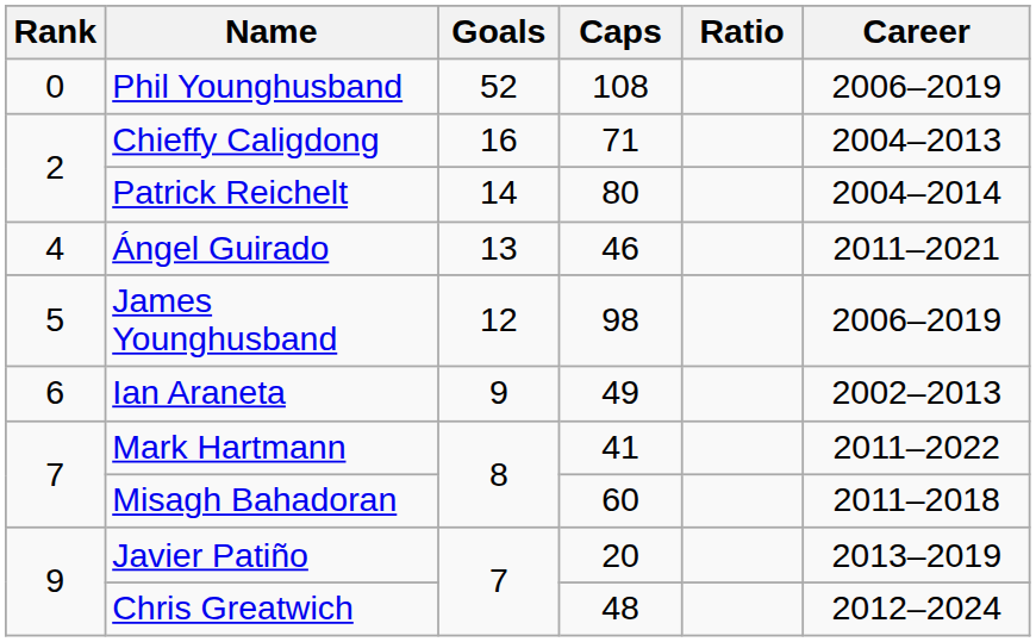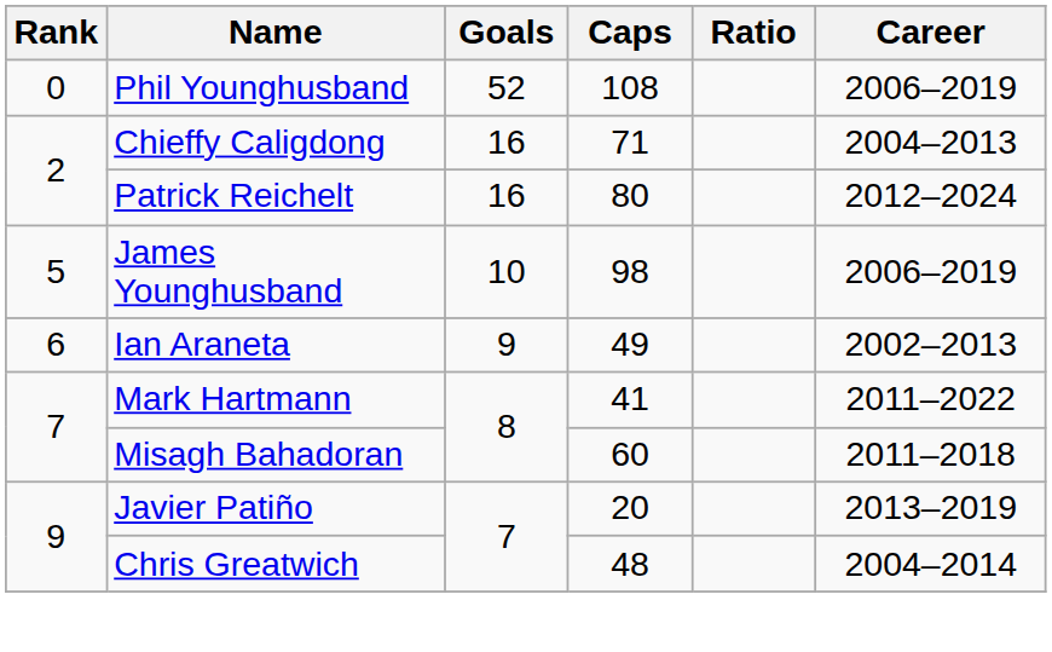Patrick Reichelt | Goals: 14 -> 16
Patrick Reichelt | Career: 2004–2014 -> 2012–2024
- row: 4 | Ángel Guirado | 13 | 46 | 2011–2021
James Younghusband | Goals: 12 -> 10
Chris Greatwich | Career: 2012–2024 -> 2004–2014
